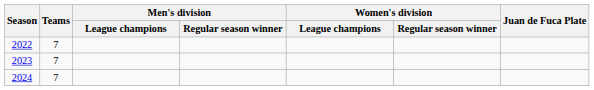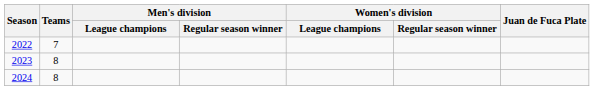2023 | Teams: 7 -> 8
2024 | Teams: 7 -> 8
